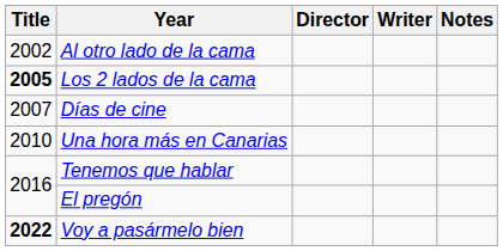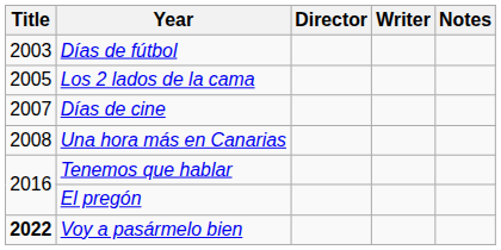- row: 2002 | Al otro lado de la cama
+ row: 2003 | Días de fútbol
Los 2 lados de la cama | Title: bold -> normal
Una hora más en Canarias | Title: 2010 -> 2008
